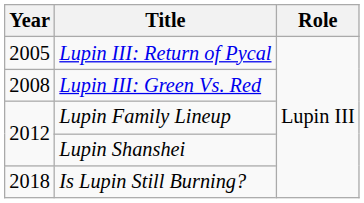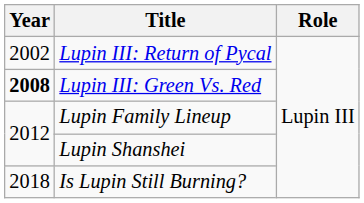Lupin III: Return of Pycal | Year: 2005 -> 2002
Lupin III: Green Vs. Red | Year: normal -> bold
